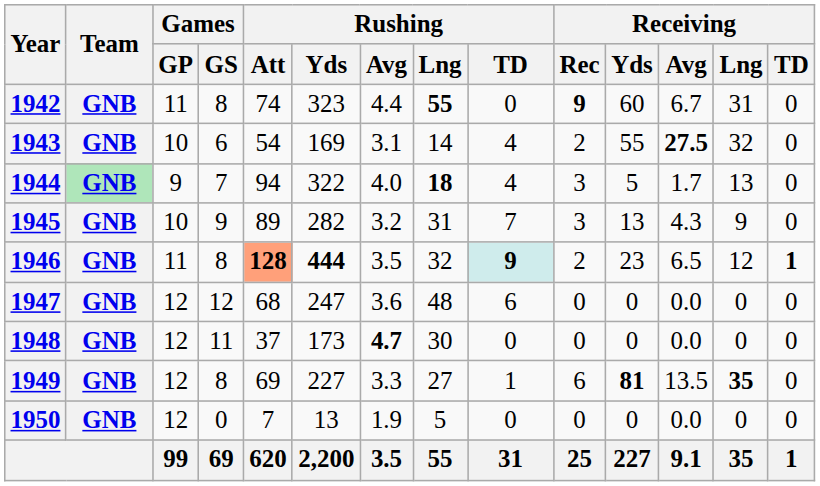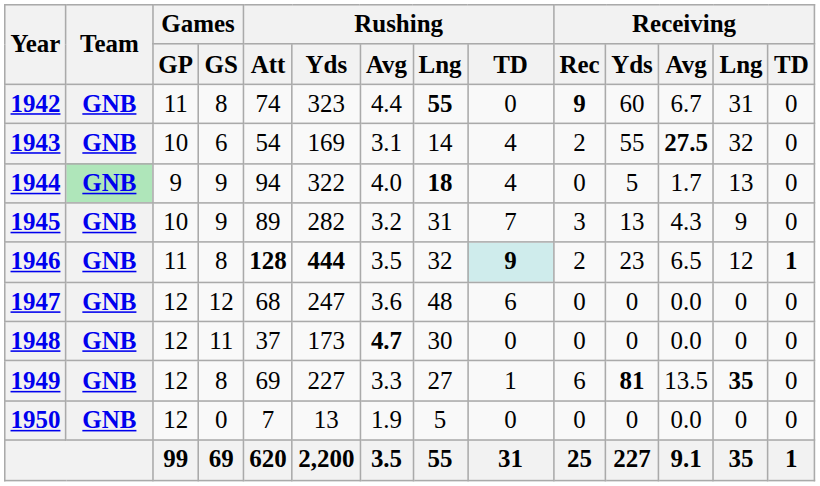1944 | Games / GS: 7 -> 9
1944 | Receiving / Rec: 3 -> 0
1946 | Rushing / Att: lightsalmon background -> no background
